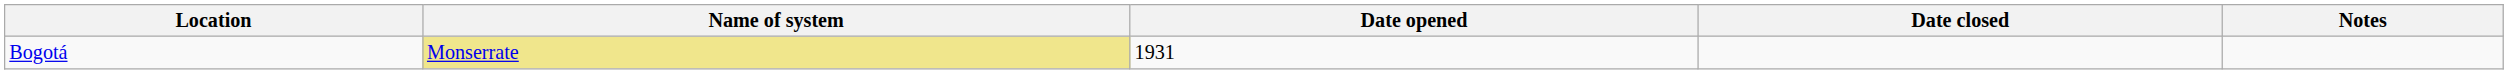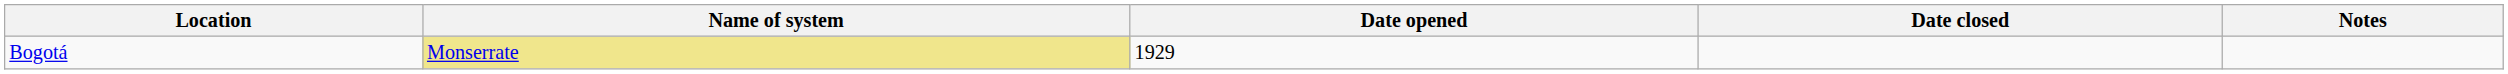Bogotá | Date opened: 1931 -> 1929
